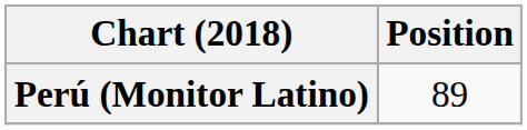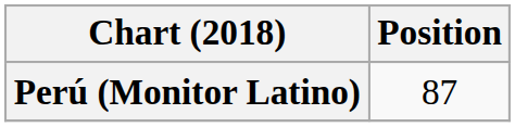Perú (Monitor Latino) | Position: 89 -> 87
